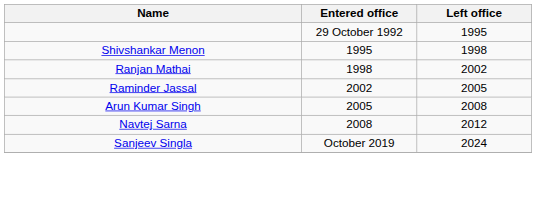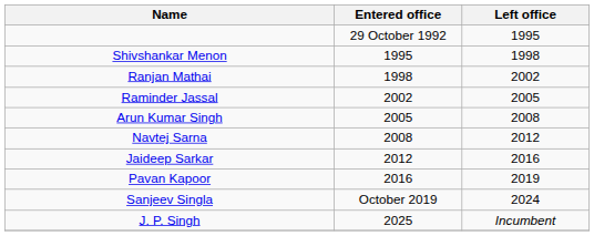+ row: Jaideep Sarkar | 2012 | 2016
+ row: Pavan Kapoor | 2016 | 2019
+ row: J. P. Singh | 2025 | Incumbent
